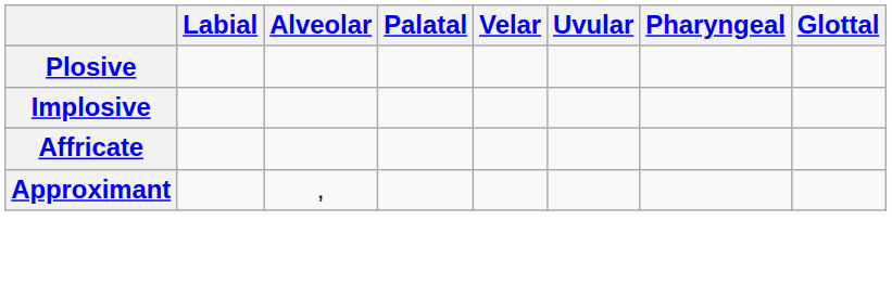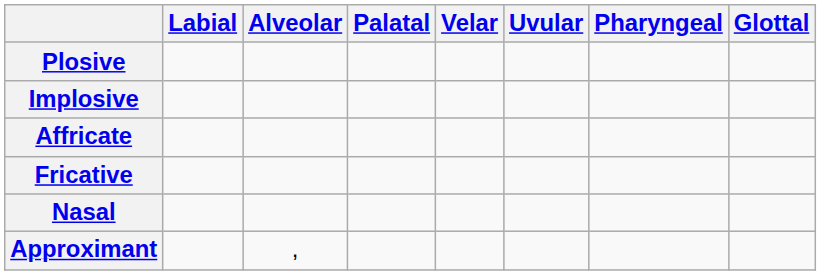+ row: Fricative
+ row: Nasal
